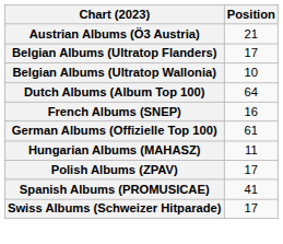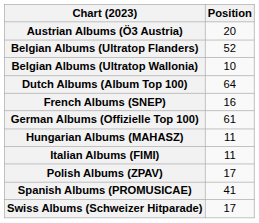Austrian Albums (Ö3 Austria) | Position: 21 -> 20
Belgian Albums (Ultratop Flanders) | Position: 17 -> 52
+ row: Italian Albums (FIMI) | 11
